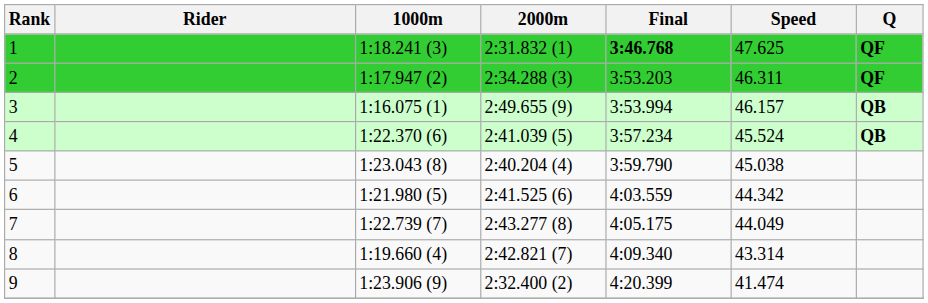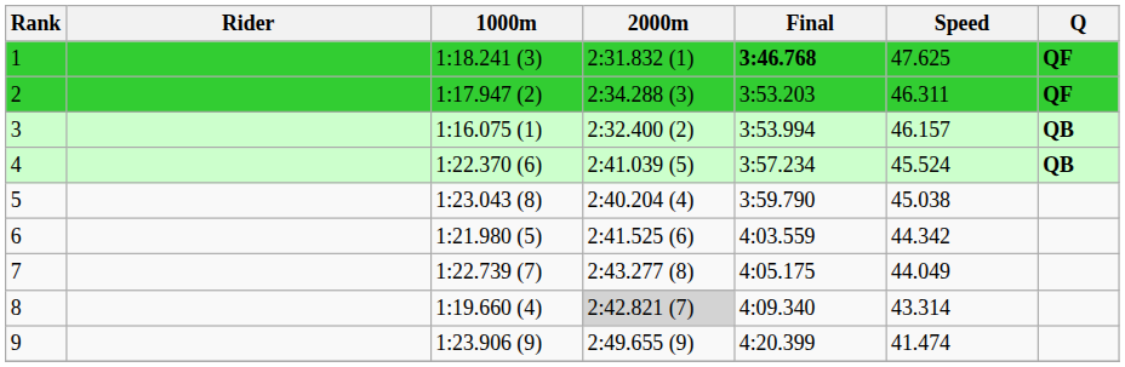3 | 2000m: 2:49.655 (9) -> 2:32.400 (2)
8 | 2000m: no background -> lightgrey background
9 | 2000m: 2:32.400 (2) -> 2:49.655 (9)
